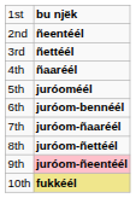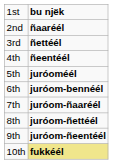2nd | column 2: ñeentéél -> ñaaréél
4th | column 2: ñaaréél -> ñeentéél
9th | column 2: pink background -> no background
